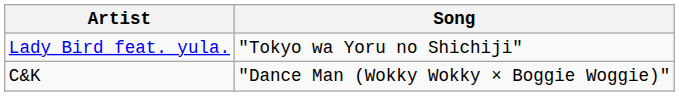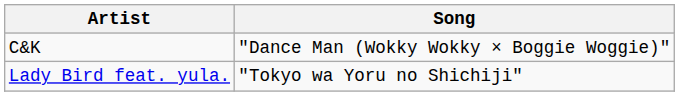rows swapped: C&K <-> Lady Bird feat. yula.
